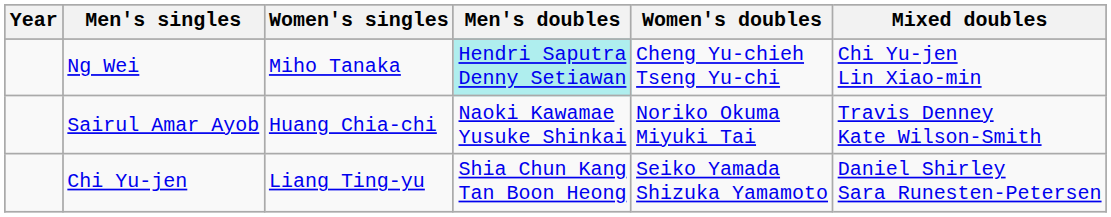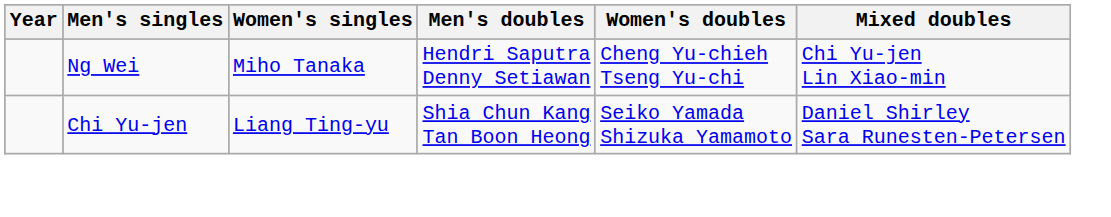Ng Wei | Men's doubles: paleturquoise background -> no background
- row: Sairul Amar Ayob | Huang Chia-chi | Naoki Kawamae Yusuke Shinkai | Noriko Okuma Miyuki Tai | Travis Denney Kate Wilson-Smith
